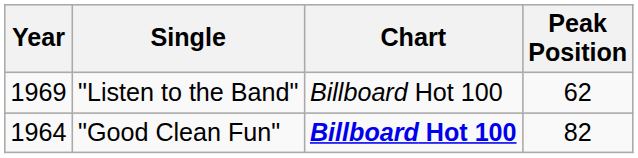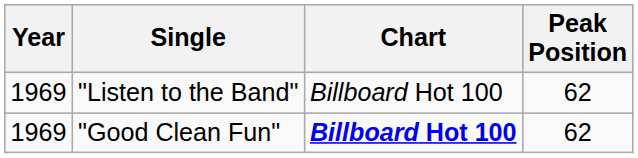"Good Clean Fun" | Year: 1964 -> 1969
"Good Clean Fun" | Peak Position: 82 -> 62
